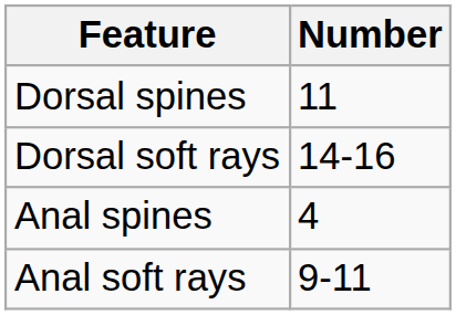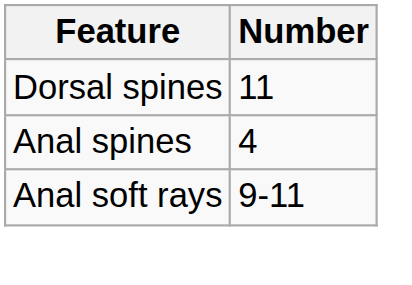- row: Dorsal soft rays | 14-16
